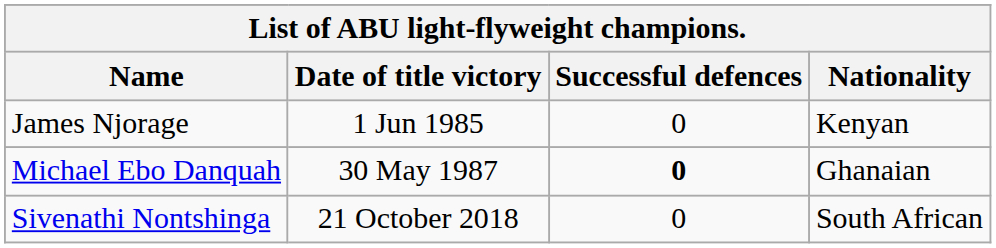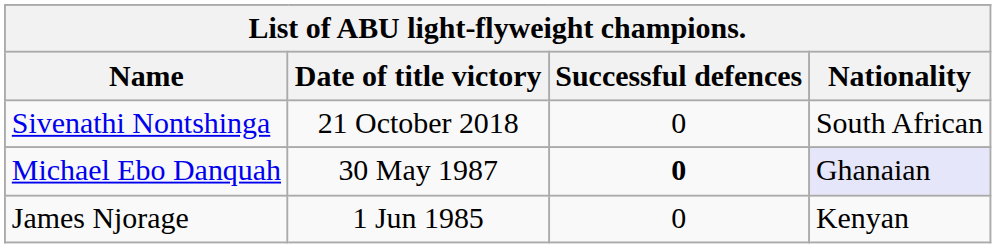rows swapped: James Njorage <-> Sivenathi Nontshinga
Michael Ebo Danquah | Nationality: no background -> lavender background
